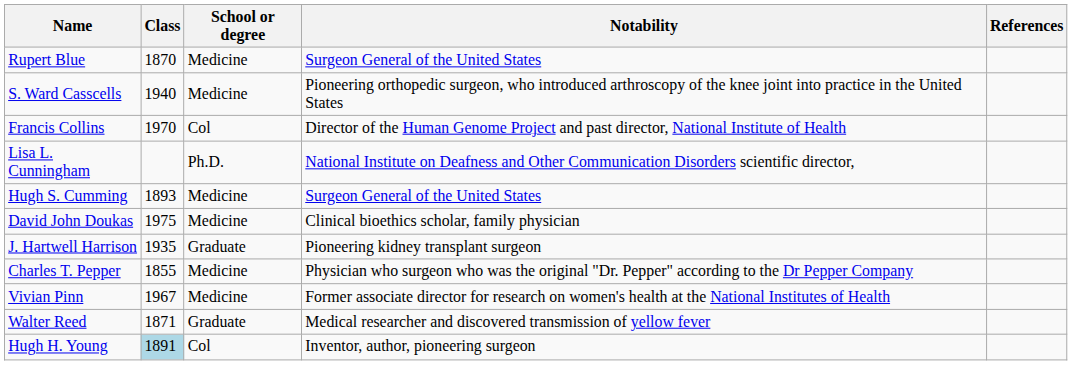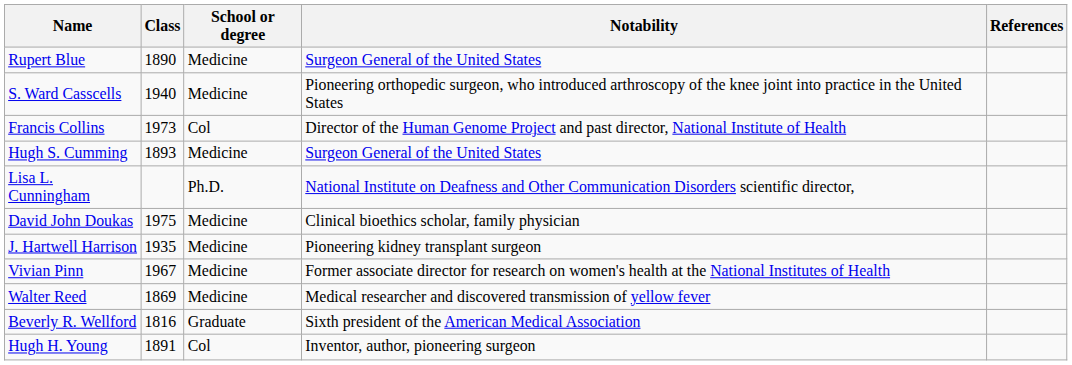Rupert Blue | Class: 1870 -> 1890
Francis Collins | Class: 1970 -> 1973
rows swapped: Lisa L. Cunningham <-> Hugh S. Cumming
J. Hartwell Harrison | School or degree: Graduate -> Medicine
- row: Charles T. Pepper | 1855 | Medicine | Physician who surgeon who was the original "Dr. Pepper" according to the Dr Pepper Company
Walter Reed | Class: 1871 -> 1869
Walter Reed | School or degree: Graduate -> Medicine
+ row: Beverly R. Wellford | 1816 | Graduate | Sixth president of the American Medical Association
Hugh H. Young | Class: lightblue background -> no background
